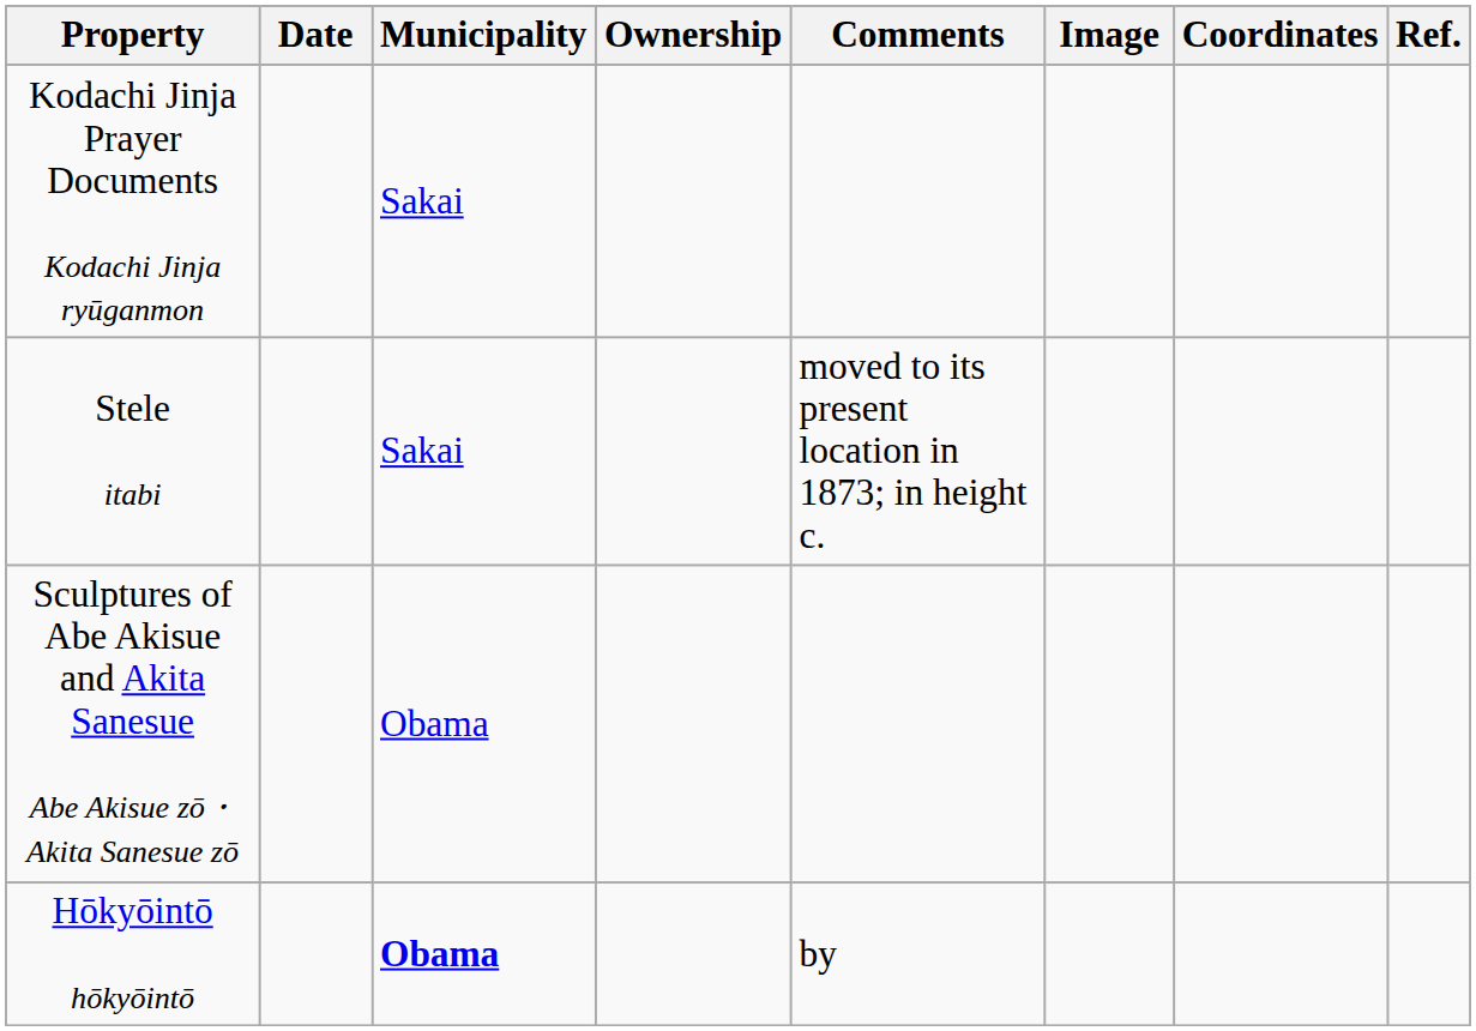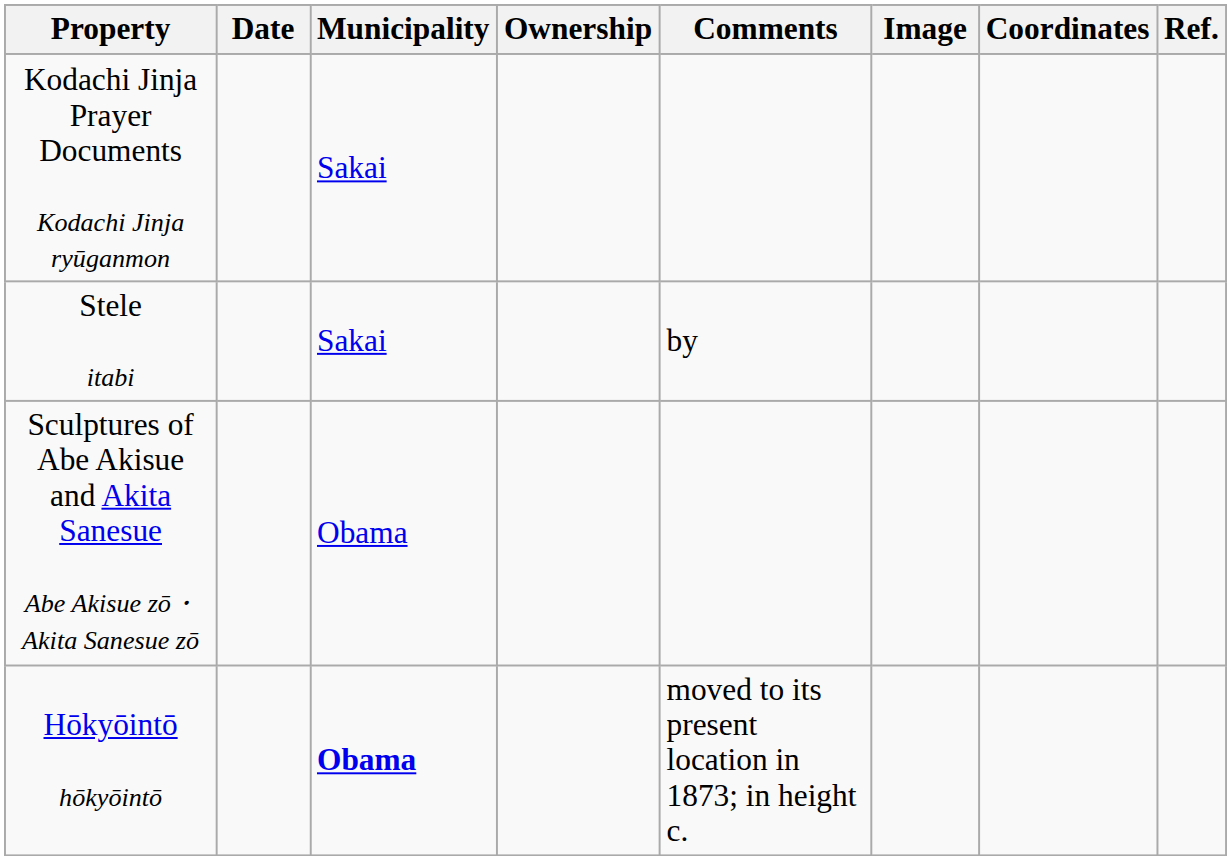Stele itabi | Comments: moved to its present location in 1873; in height c. -> by
Hōkyōintō hōkyōintō | Comments: by -> moved to its present location in 1873; in height c.
